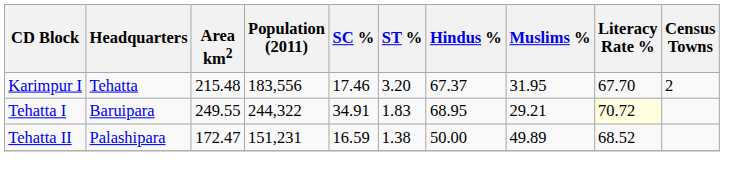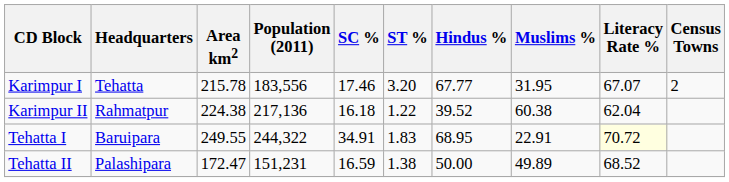Karimpur I | Area km2: 215.48 -> 215.78
Karimpur I | Hindus %: 67.37 -> 67.77
Karimpur I | Literacy Rate %: 67.70 -> 67.07
+ row: Karimpur II | Rahmatpur | 224.38 | 217,136 | 16.18 | 1.22 | 39.52 | 60.38 | 62.04
Tehatta I | Muslims %: 29.21 -> 22.91
